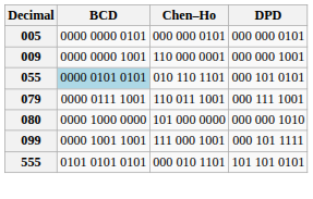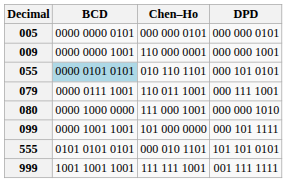080 | Chen–Ho: 101 000 0000 -> 111 000 1001
099 | Chen–Ho: 111 000 1001 -> 101 000 0000
+ row: 999 | 1001 1001 1001 | 111 111 1001 | 001 111 1111
